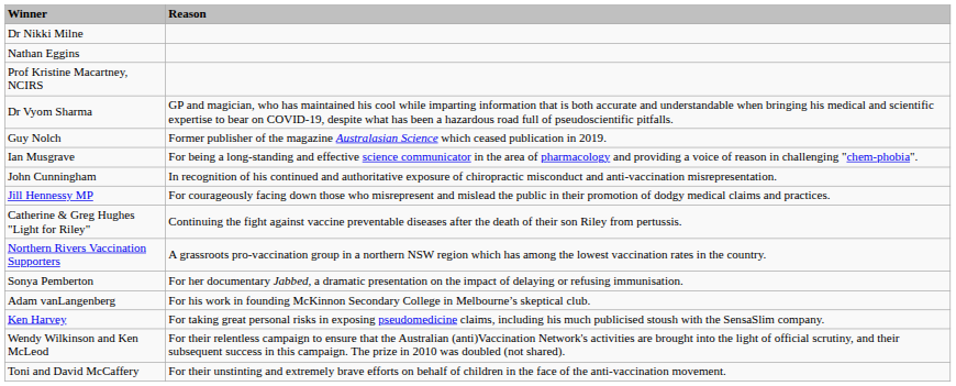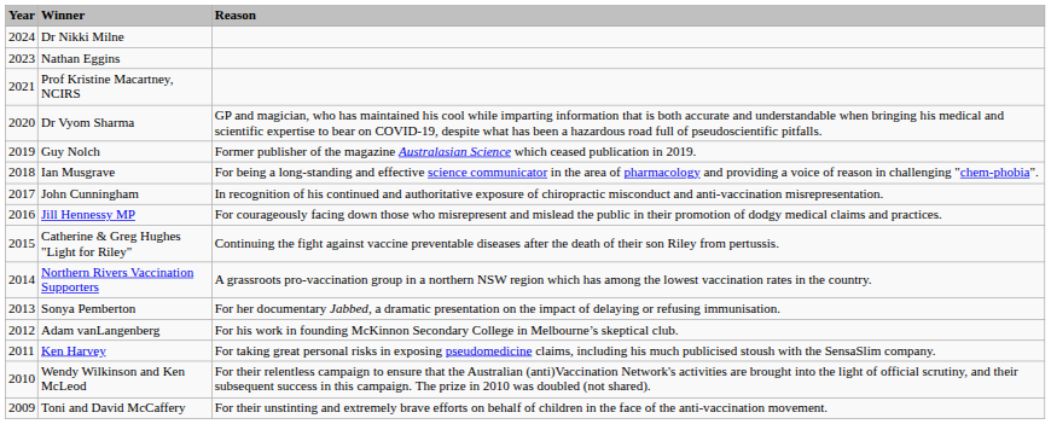+ column: Year | 2024 | 2023 | 2021 | 2020 | 2019 | 2018 | 2017 | 2016 | 2015 | 2014 | 2013 | 2012 | 2011 | 2010 | 2009
